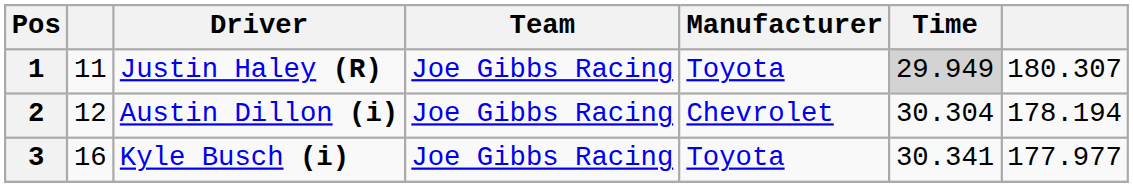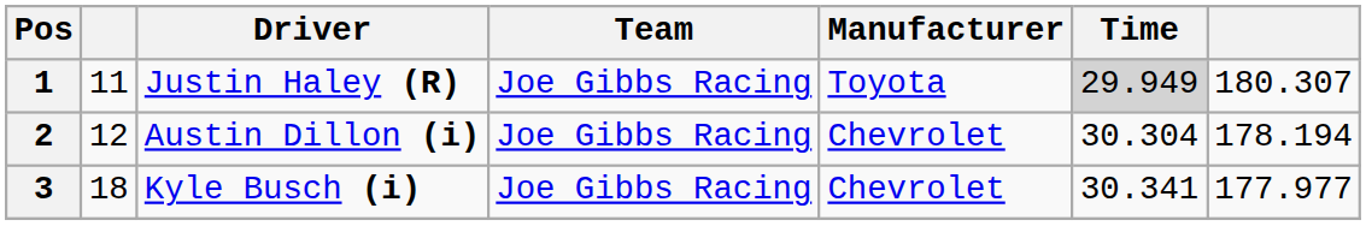3 | column 2: 16 -> 18
3 | Manufacturer: Toyota -> Chevrolet
